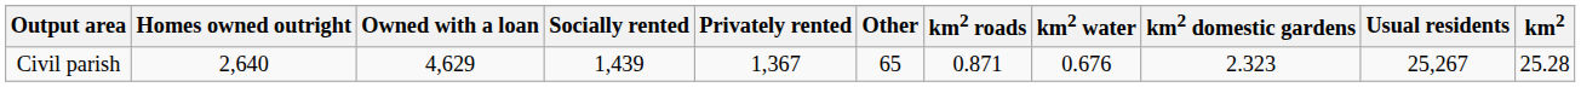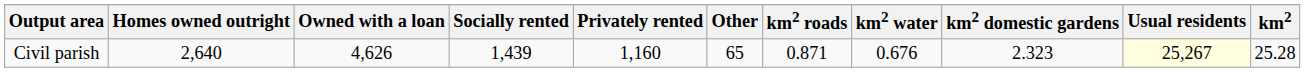Civil parish | Owned with a loan: 4,629 -> 4,626
Civil parish | Privately rented: 1,367 -> 1,160
Civil parish | Usual residents: no background -> lightyellow background
